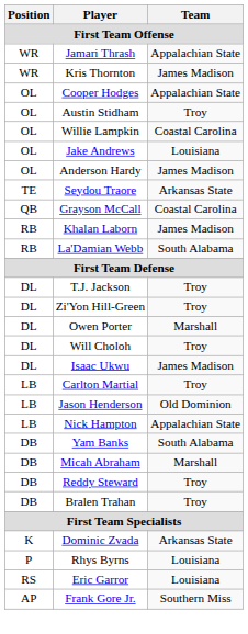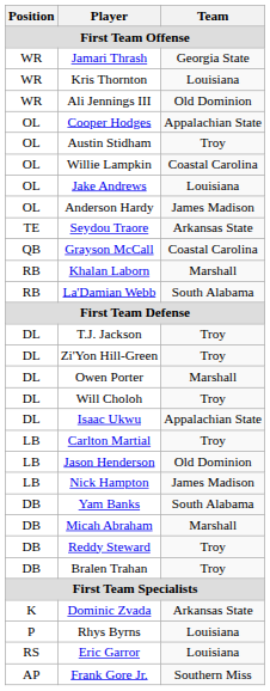Jamari Thrash | Team: Appalachian State -> Georgia State
Kris Thornton | Team: James Madison -> Louisiana
+ row: WR | Ali Jennings III | Old Dominion
Khalan Laborn | Team: James Madison -> Marshall
Isaac Ukwu | Team: James Madison -> Appalachian State
Nick Hampton | Team: Appalachian State -> James Madison
